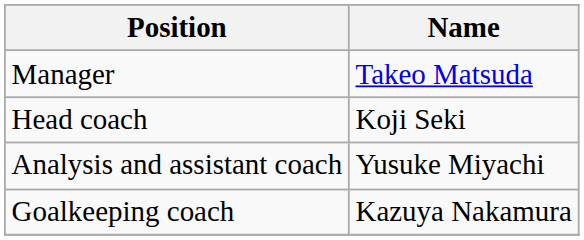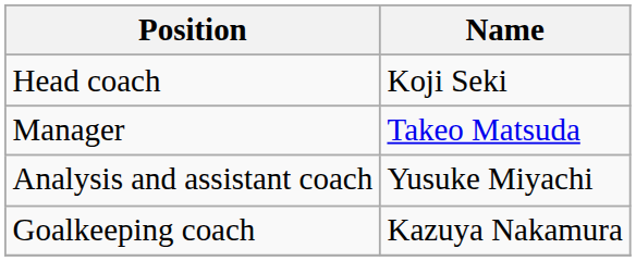rows swapped: Manager <-> Head coach
